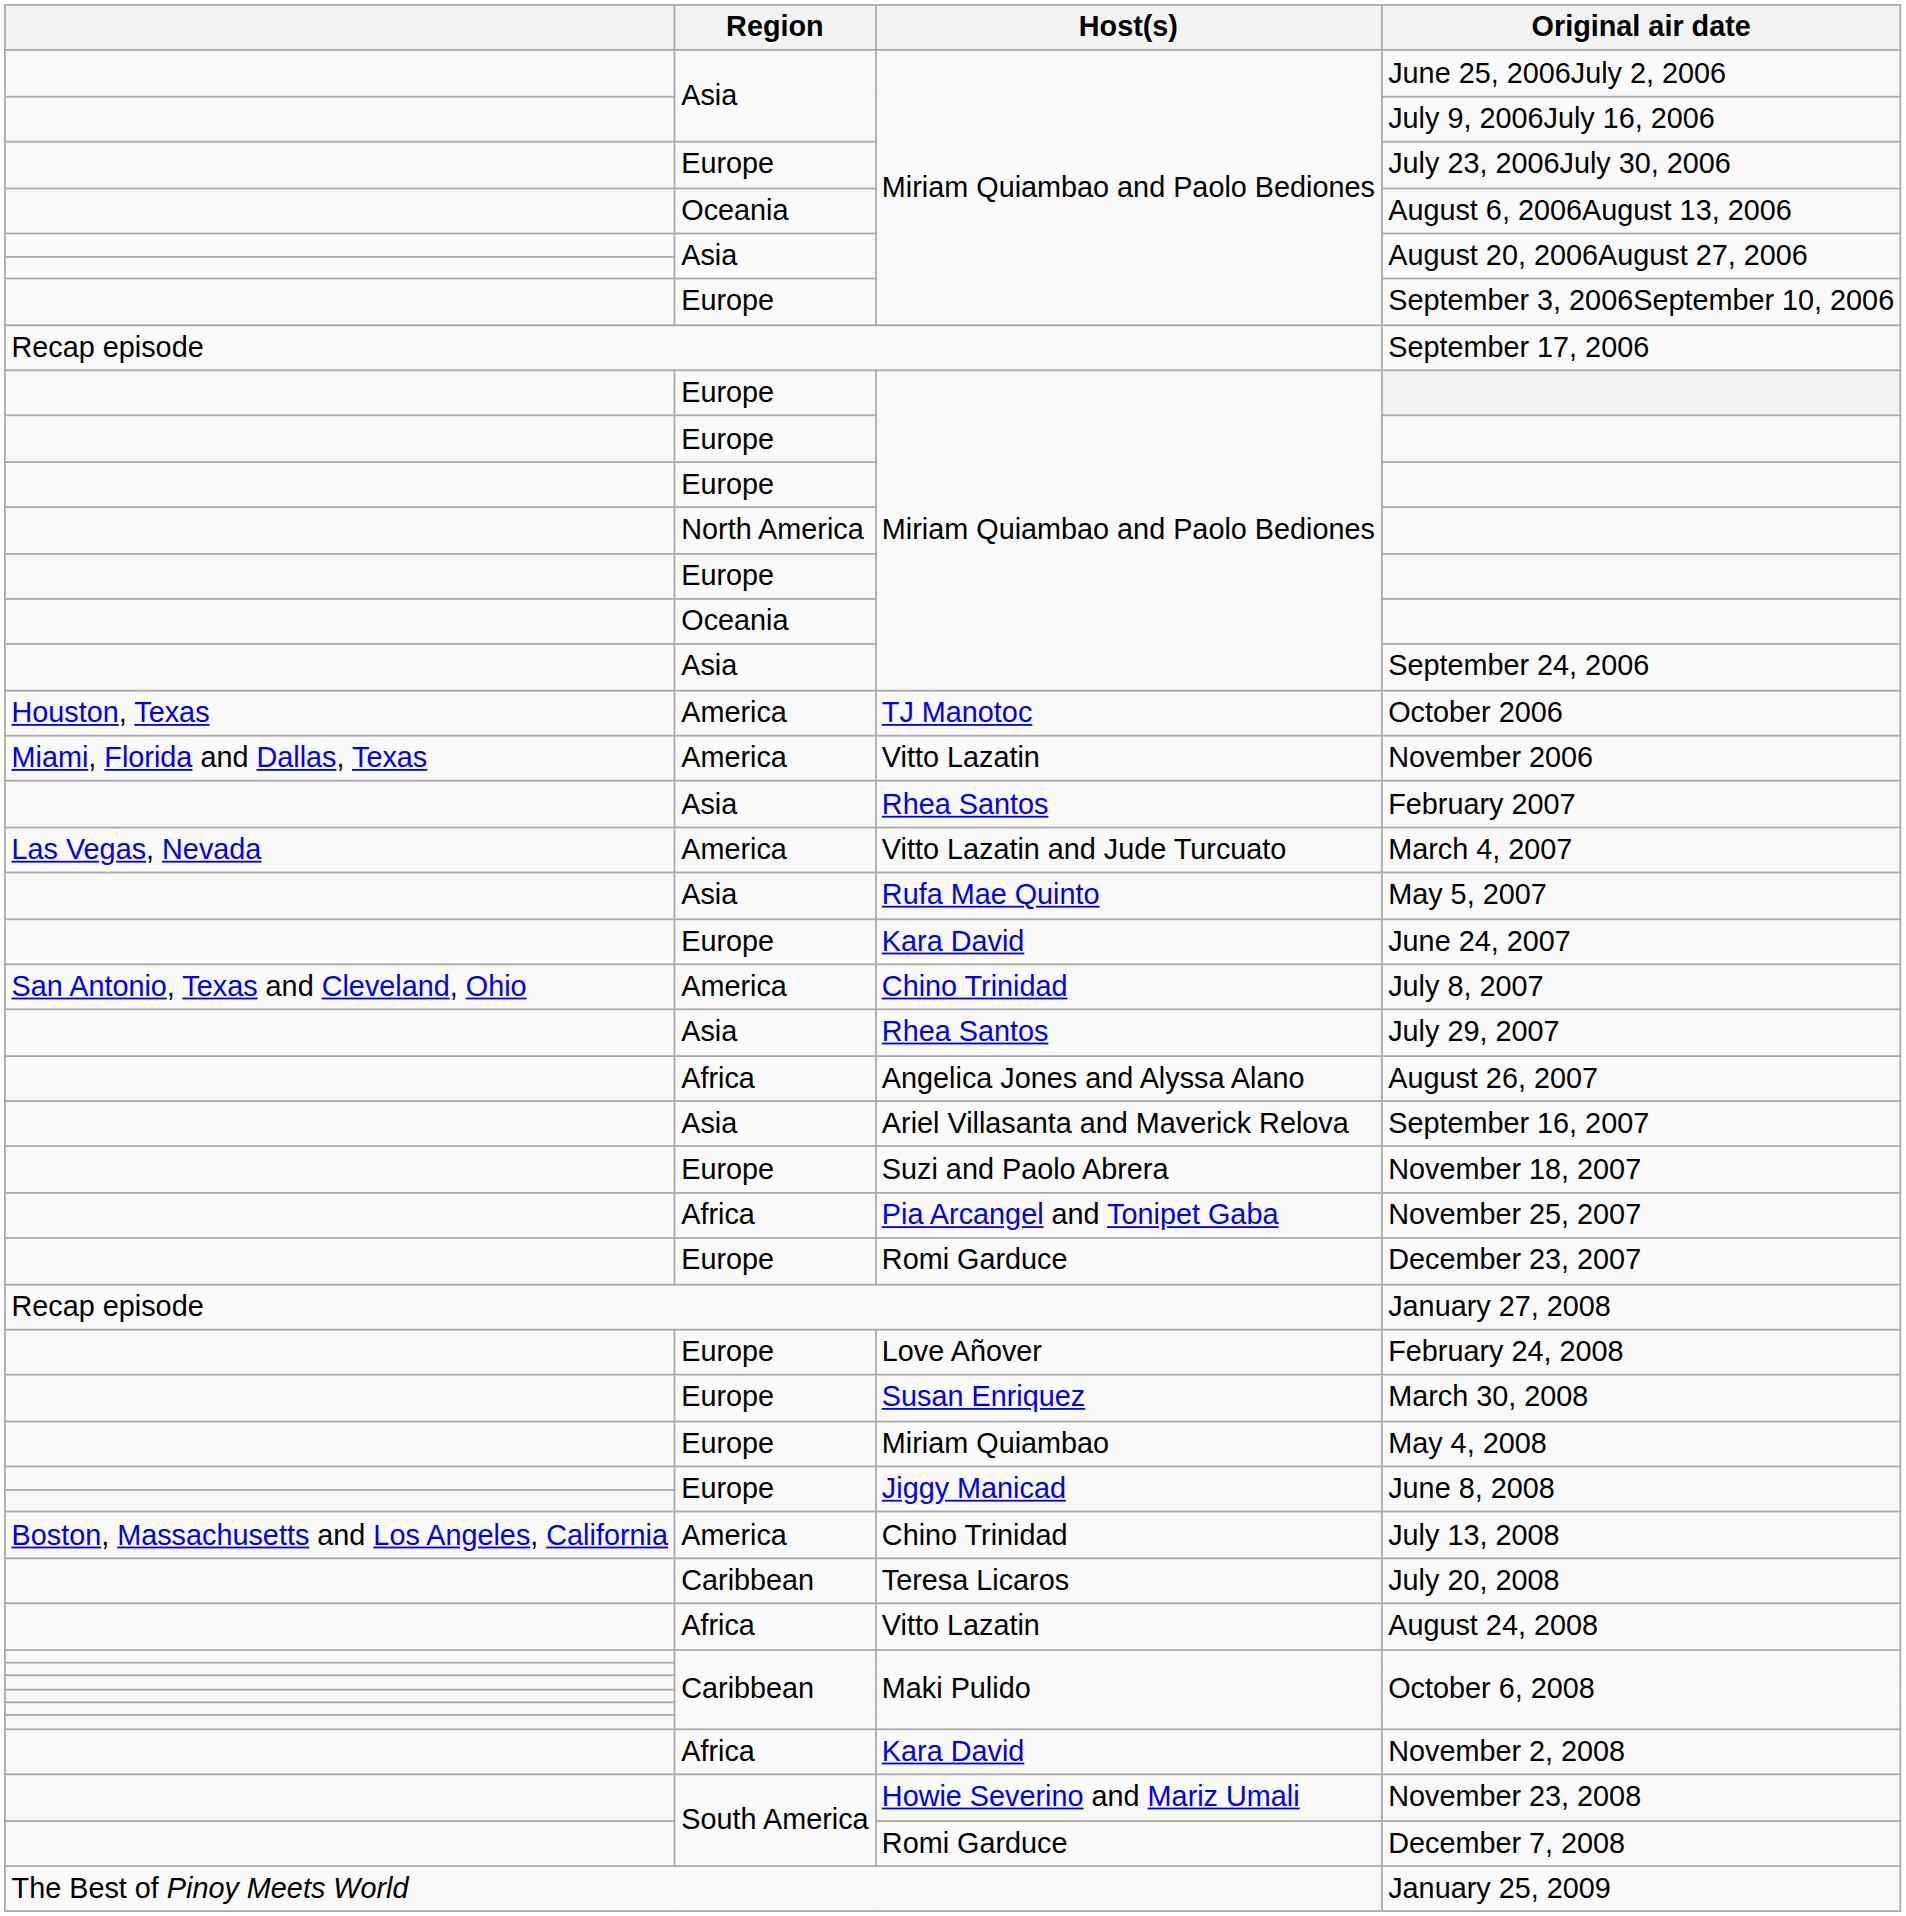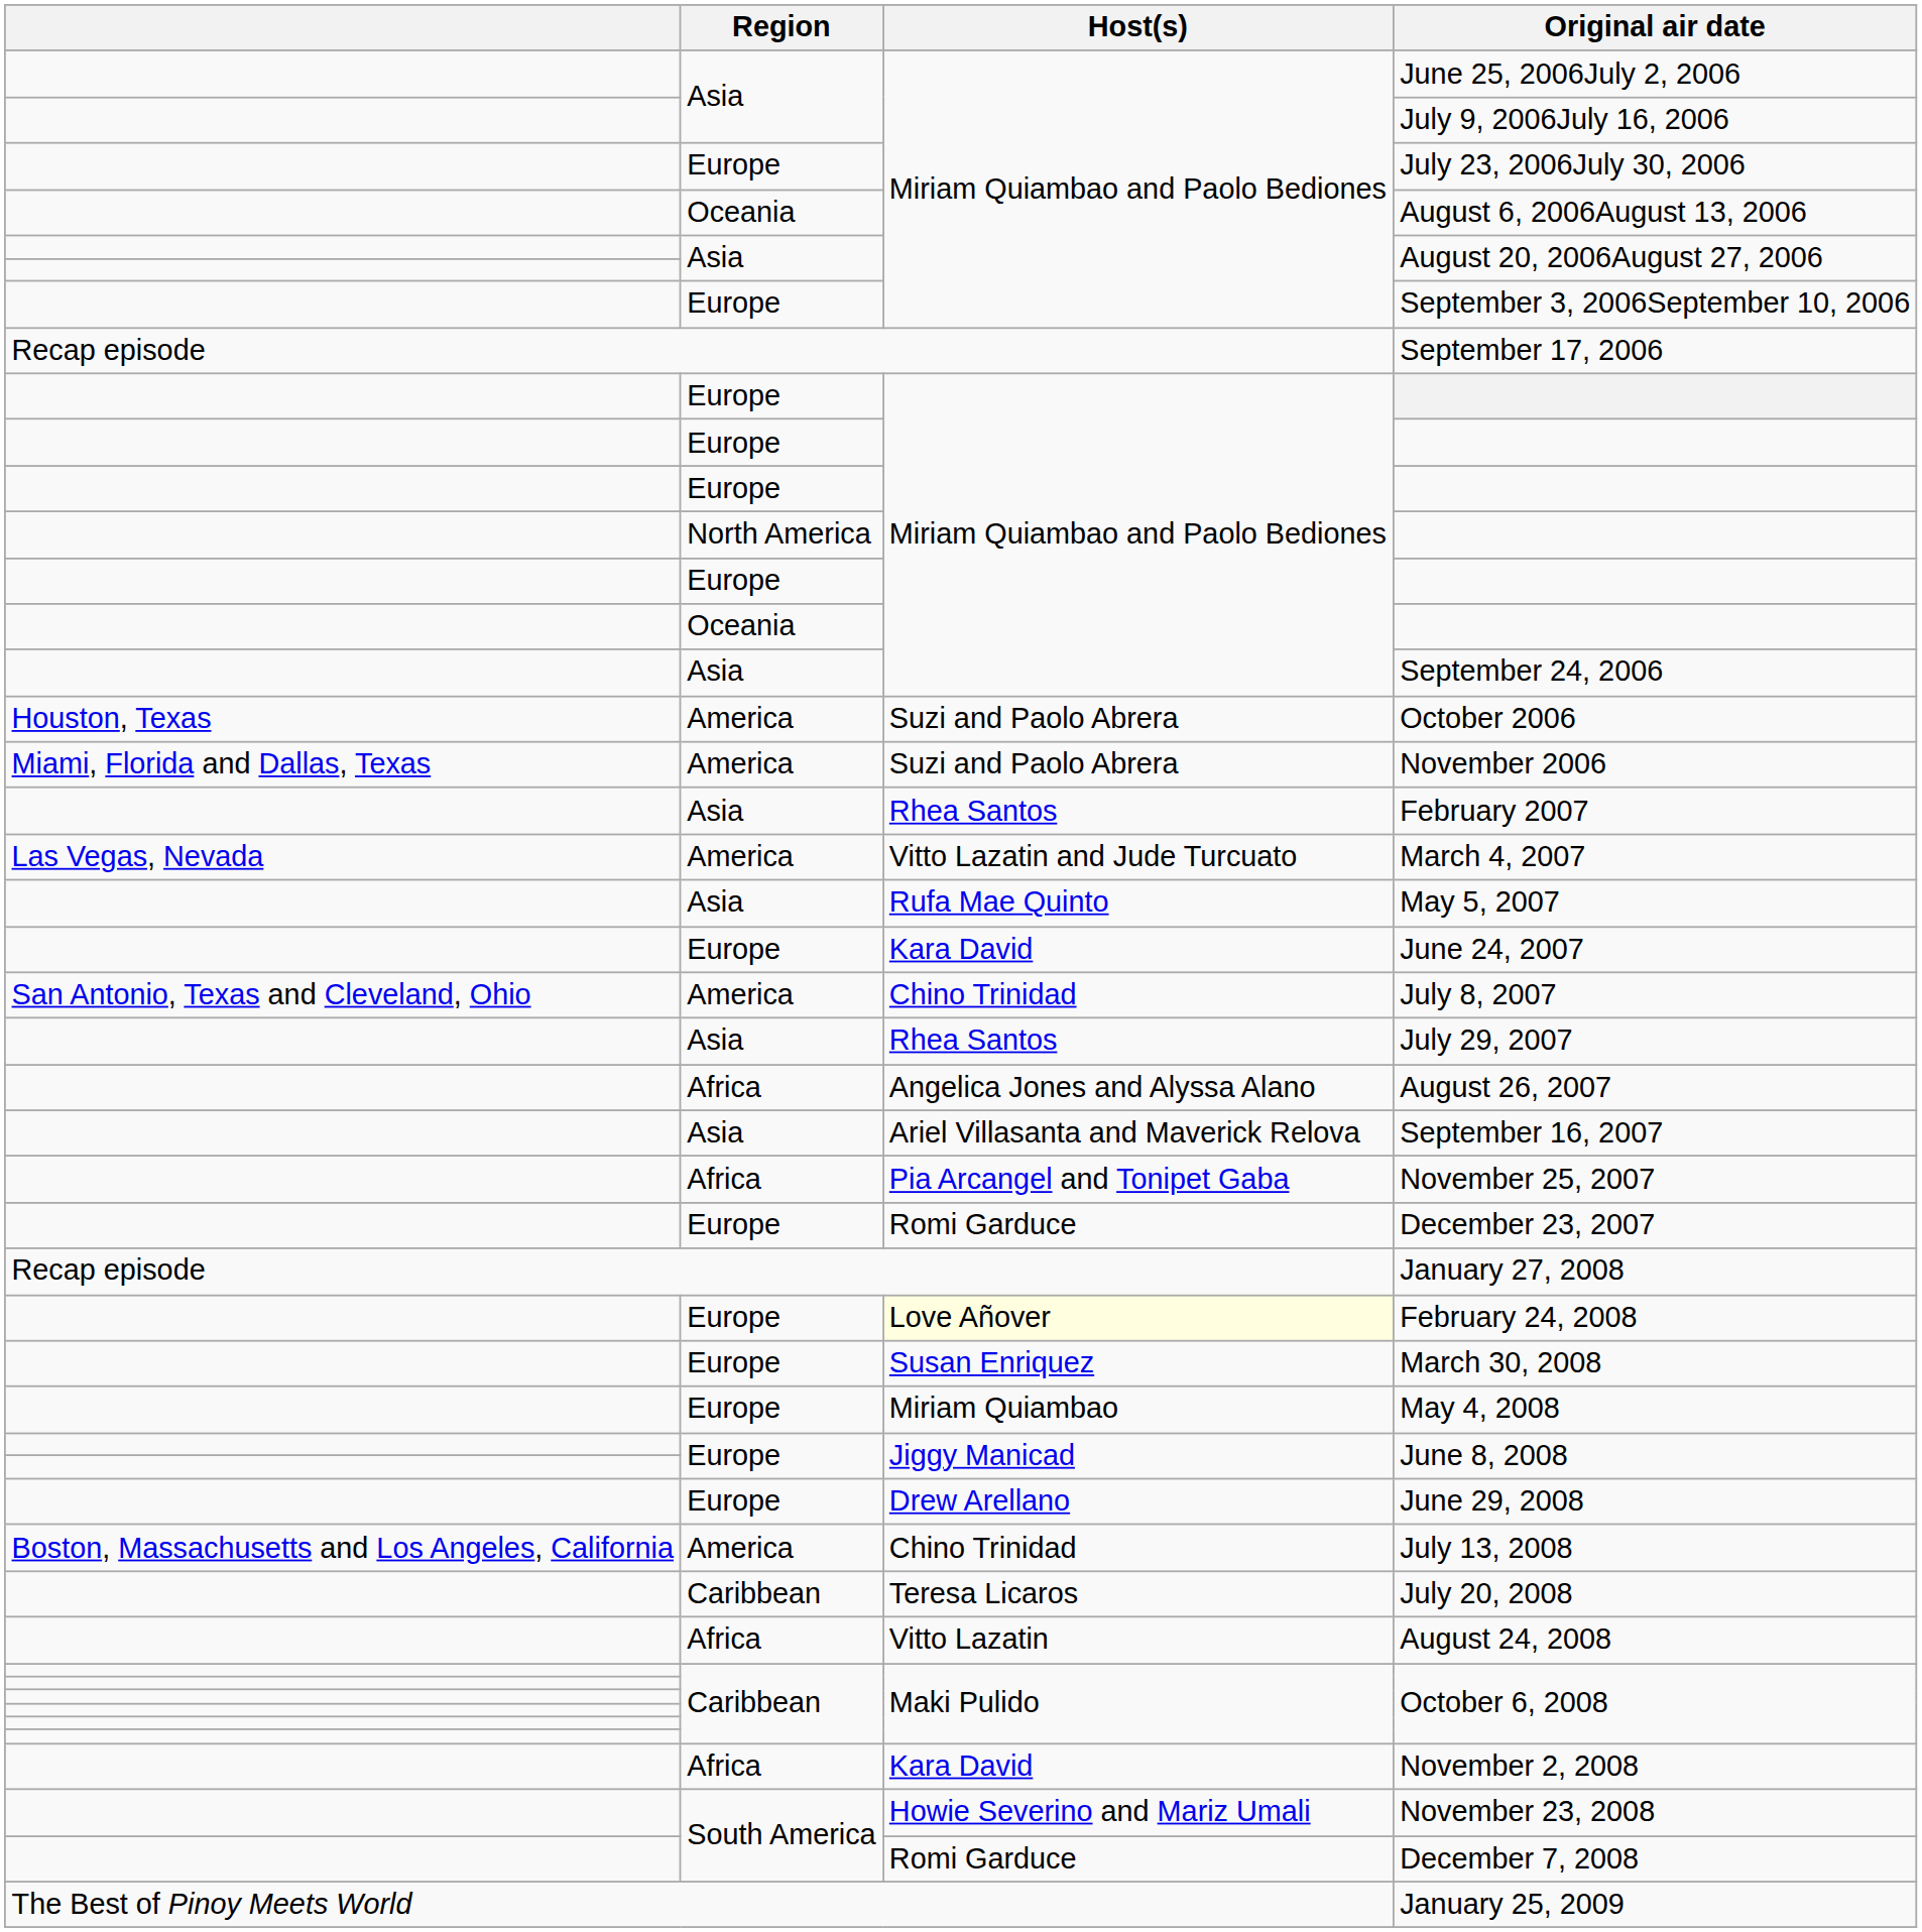October 2006 | Host(s): TJ Manotoc -> Suzi and Paolo Abrera
November 2006 | Host(s): Vitto Lazatin -> Suzi and Paolo Abrera
- row: Europe | Suzi and Paolo Abrera | November 18, 2007
February 24, 2008 | Host(s): no background -> lightyellow background
+ row: Europe | Drew Arellano | June 29, 2008
